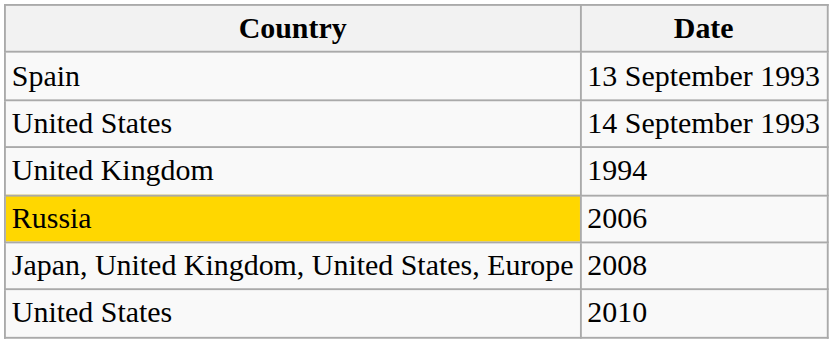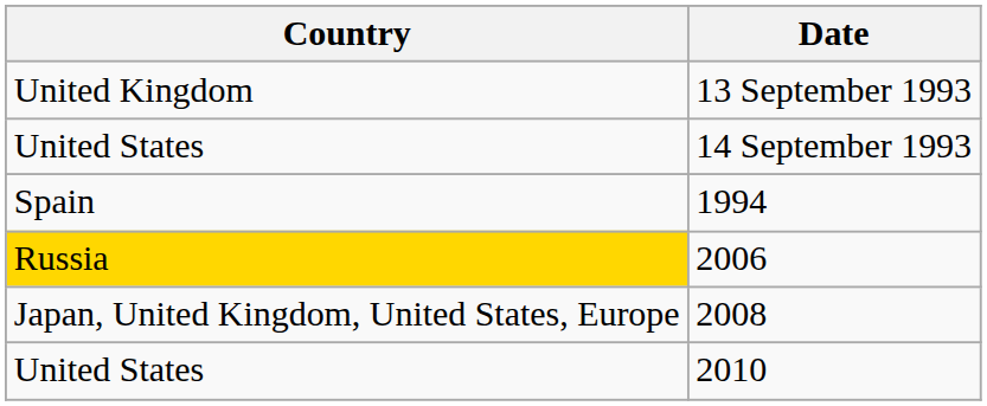13 September 1993 | Country: Spain -> United Kingdom
1994 | Country: United Kingdom -> Spain
